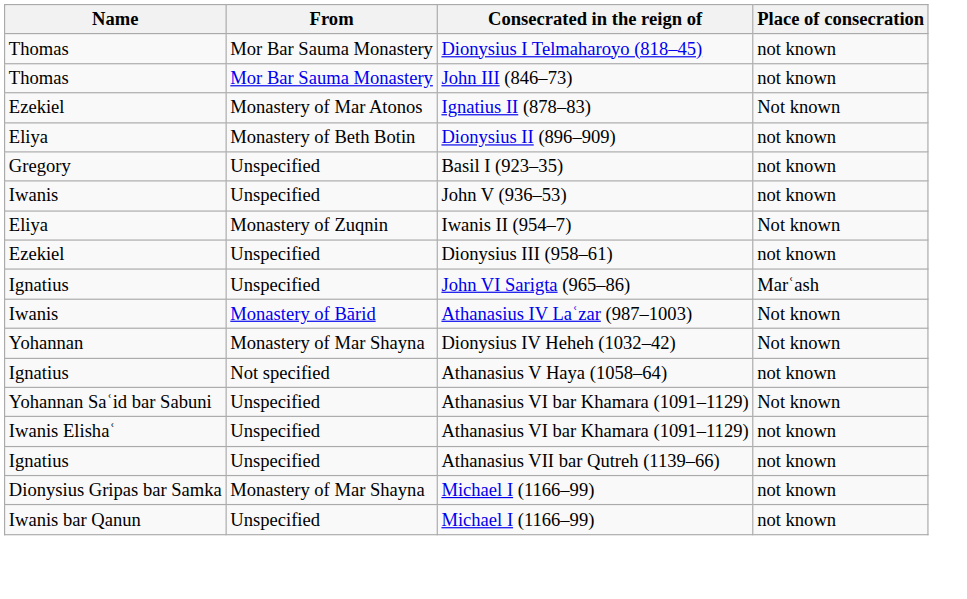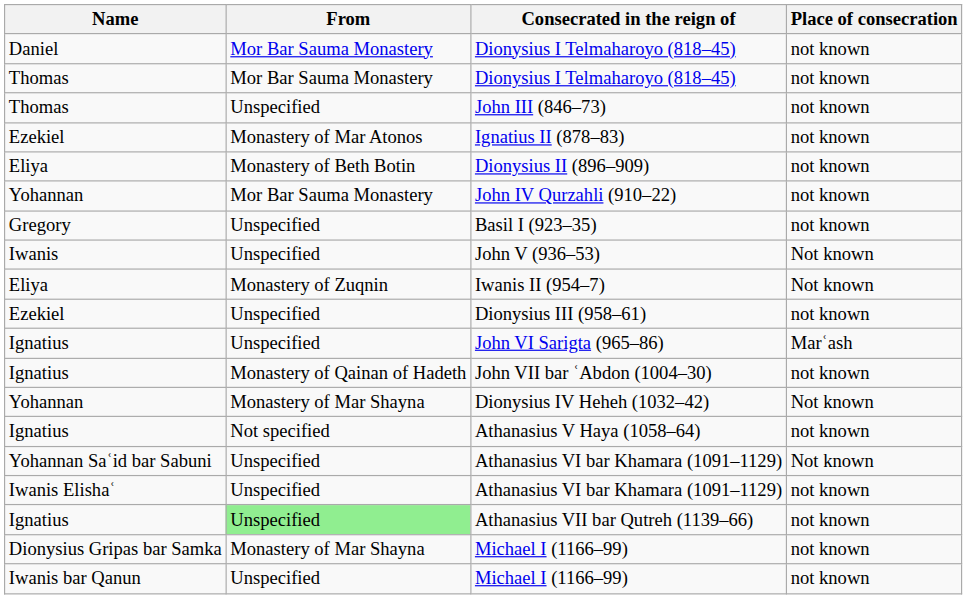+ row: Daniel | Mor Bar Sauma Monastery | Dionysius I Telmaharoyo (818–45) | not known
John III (846–73) | From: Mor Bar Sauma Monastery -> Unspecified
Ignatius II (878–83) | Place of consecration: Not known -> not known
+ row: Yohannan | Mor Bar Sauma Monastery | John IV Qurzahli (910–22) | not known
John V (936–53) | Place of consecration: not known -> Not known
- row: Iwanis | Monastery of Bārid | Athanasius IV Laʿzar (987–1003) | Not known
+ row: Ignatius | Monastery of Qainan of Hadeth | John VII bar ʿAbdon (1004–30) | not known
Athanasius VII bar Qutreh (1139–66) | From: no background -> lightgreen background
